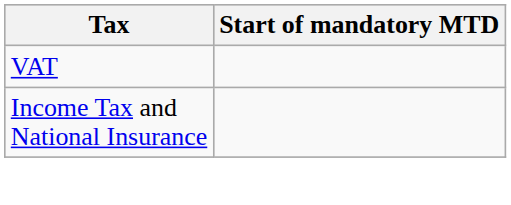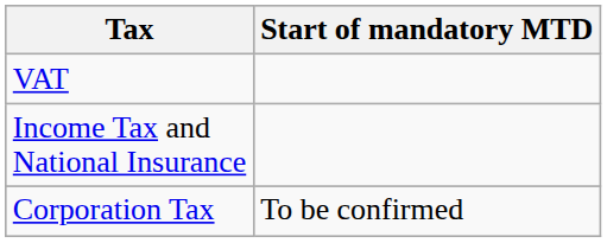+ row: Corporation Tax | To be confirmed
